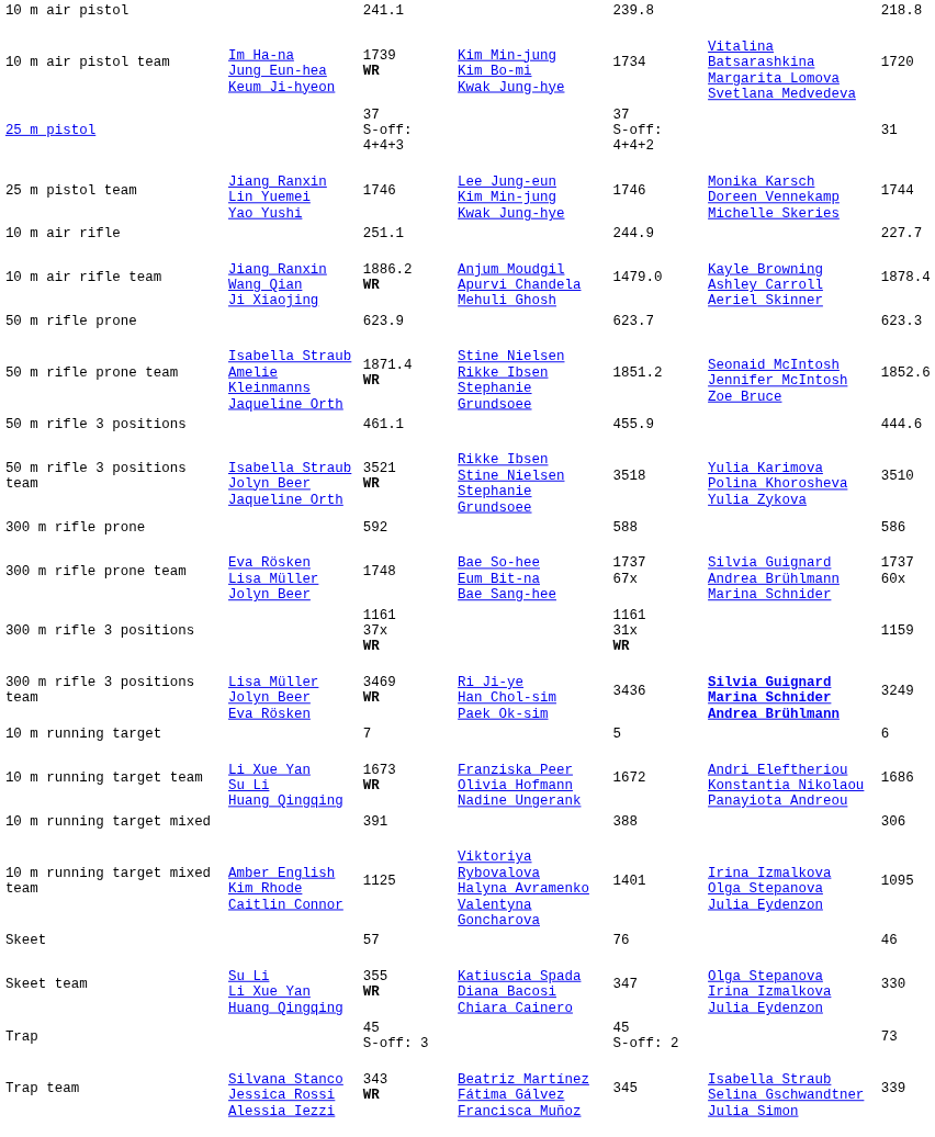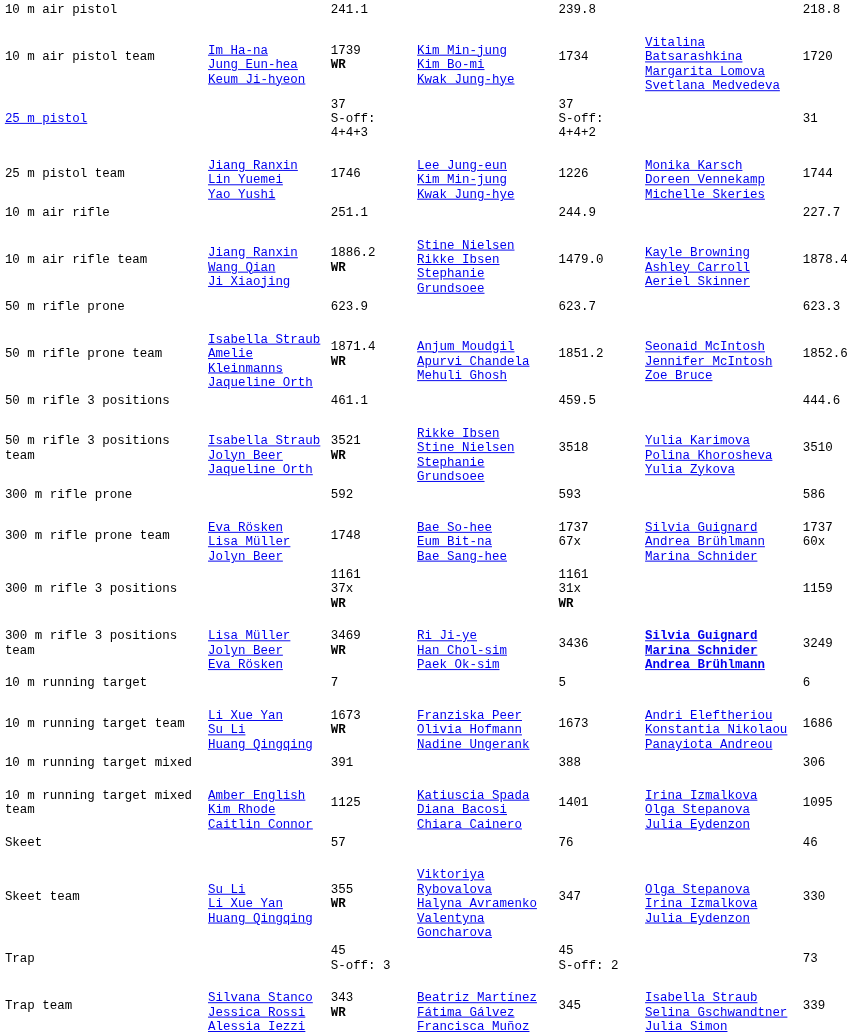25 m pistol team | column 5: 1746 -> 1226
10 m air rifle team | column 4: Anjum Moudgil Apurvi Chandela Mehuli Ghosh -> Stine Nielsen Rikke Ibsen Stephanie Grundsoee
50 m rifle prone team | column 4: Stine Nielsen Rikke Ibsen Stephanie Grundsoee -> Anjum Moudgil Apurvi Chandela Mehuli Ghosh
50 m rifle 3 positions | column 5: 455.9 -> 459.5
300 m rifle prone | column 5: 588 -> 593
10 m running target team | column 5: 1672 -> 1673
10 m running target mixed team | column 4: Viktoriya Rybovalova Halyna Avramenko Valentyna Goncharova -> Katiuscia Spada Diana Bacosi Chiara Cainero
Skeet team | column 4: Katiuscia Spada Diana Bacosi Chiara Cainero -> Viktoriya Rybovalova Halyna Avramenko Valentyna Goncharova
